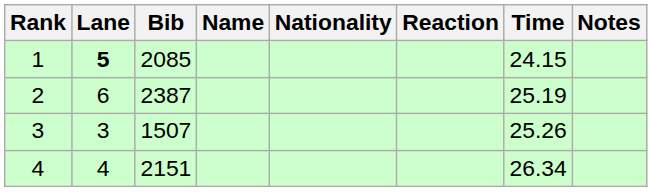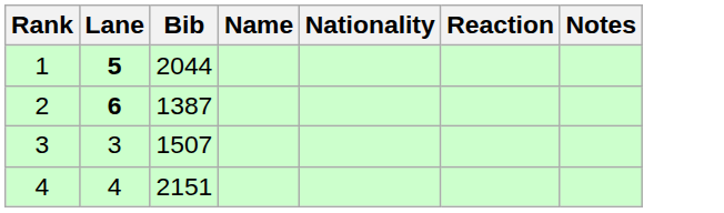- column: Time | 24.15 | 25.19 | 25.26 | 26.34
1 | Bib: 2085 -> 2044
2 | Lane: normal -> bold
2 | Bib: 2387 -> 1387
